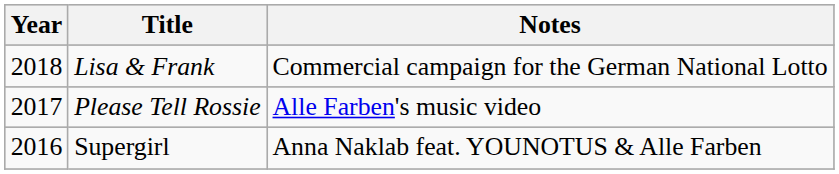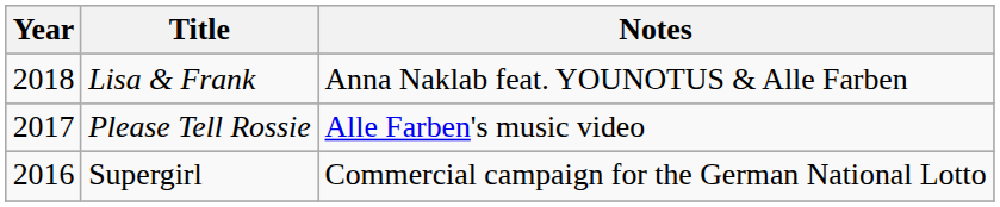Lisa & Frank | Notes: Commercial campaign for the German National Lotto -> Anna Naklab feat. YOUNOTUS & Alle Farben
Supergirl | Notes: Anna Naklab feat. YOUNOTUS & Alle Farben -> Commercial campaign for the German National Lotto
